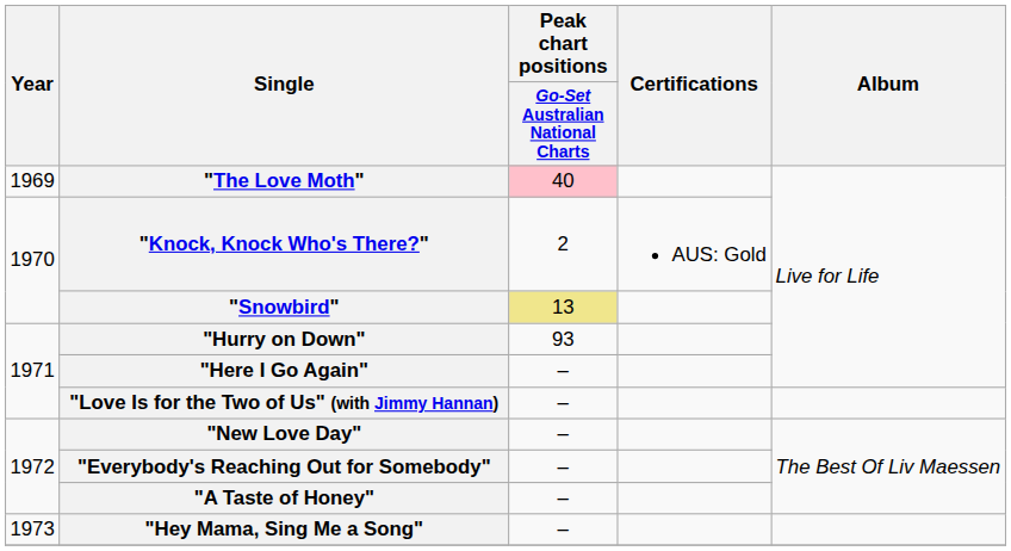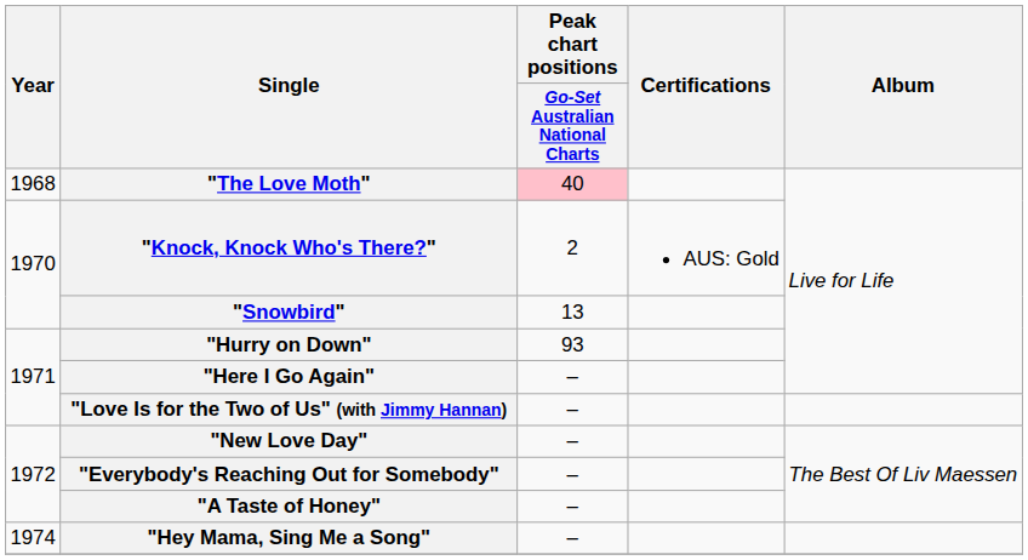"The Love Moth" | Year: 1969 -> 1968
"Snowbird" | Peak chart positions / Go-Set Australian National Charts: khaki background -> no background
"Hey Mama, Sing Me a Song" | Year: 1973 -> 1974
